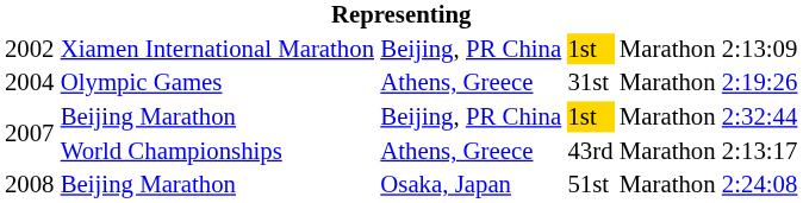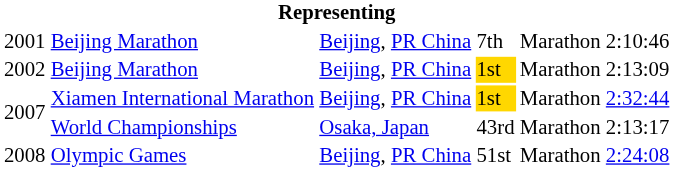+ row: 2001 | Beijing Marathon | Beijing, PR China | 7th | Marathon | 2:10:46
2002 | column 2: Xiamen International Marathon -> Beijing Marathon
- row: 2004 | Olympic Games | Athens, Greece | 31st | Marathon | 2:19:26
2007 / 1st | column 2: Beijing Marathon -> Xiamen International Marathon
2007 / 43rd | column 3: Athens, Greece -> Osaka, Japan
2008 | column 2: Beijing Marathon -> Olympic Games
2008 | column 3: Osaka, Japan -> Beijing, PR China
